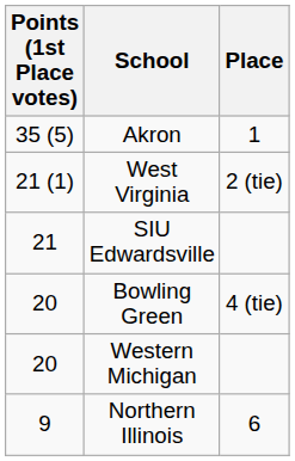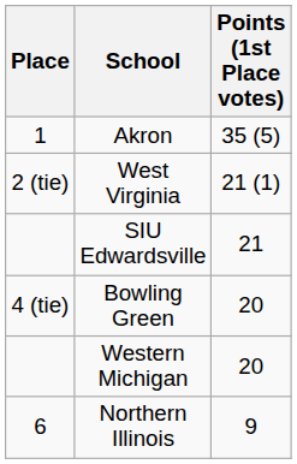columns swapped: Place <-> Points (1st Place votes)
